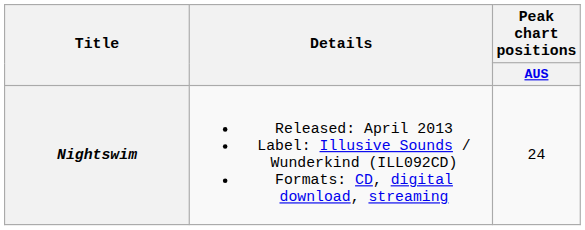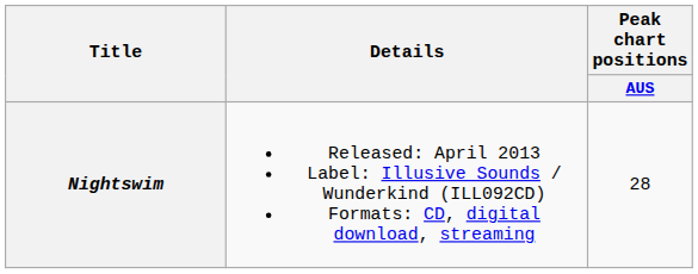Nightswim | Peak chart positions / AUS: 24 -> 28
